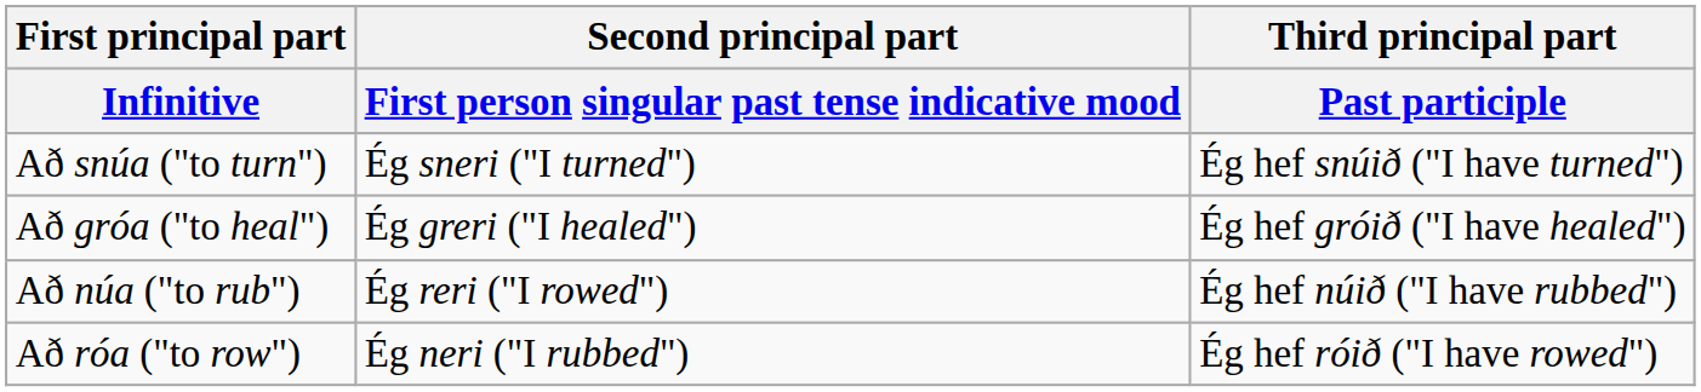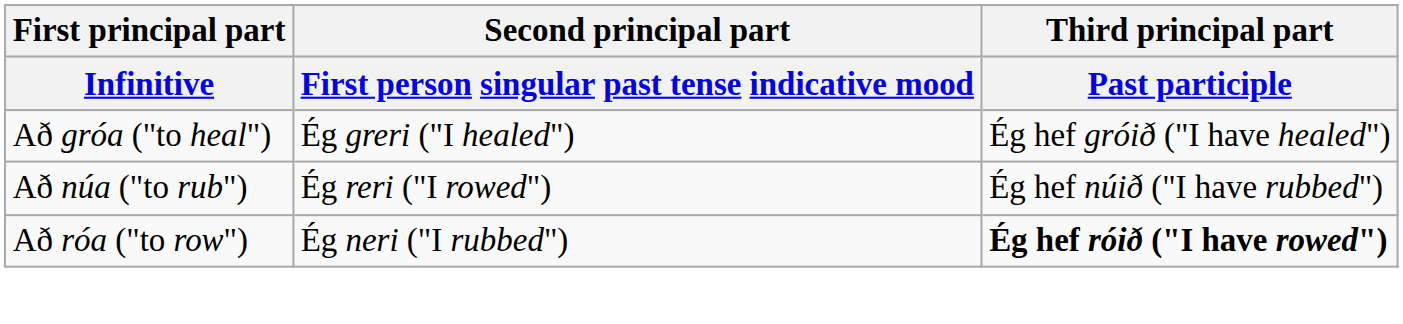- row: Að snúa ("to turn") | Ég sneri ("I turned") | Ég hef snúið ("I have turned")
Að róa ("to row") | Third principal part / Past participle: normal -> bold
